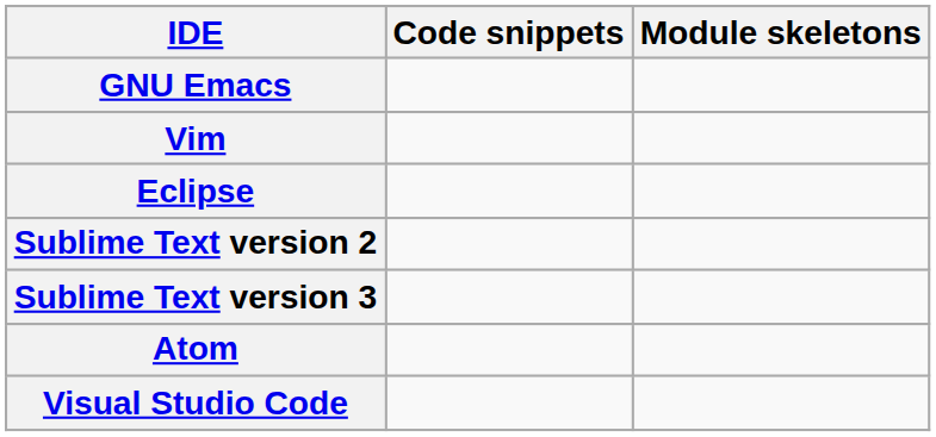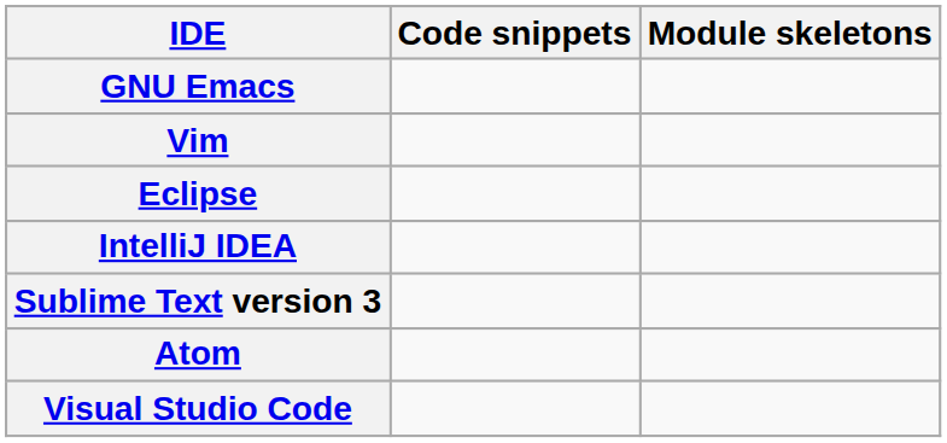+ row: IntelliJ IDEA
- row: Sublime Text version 2
